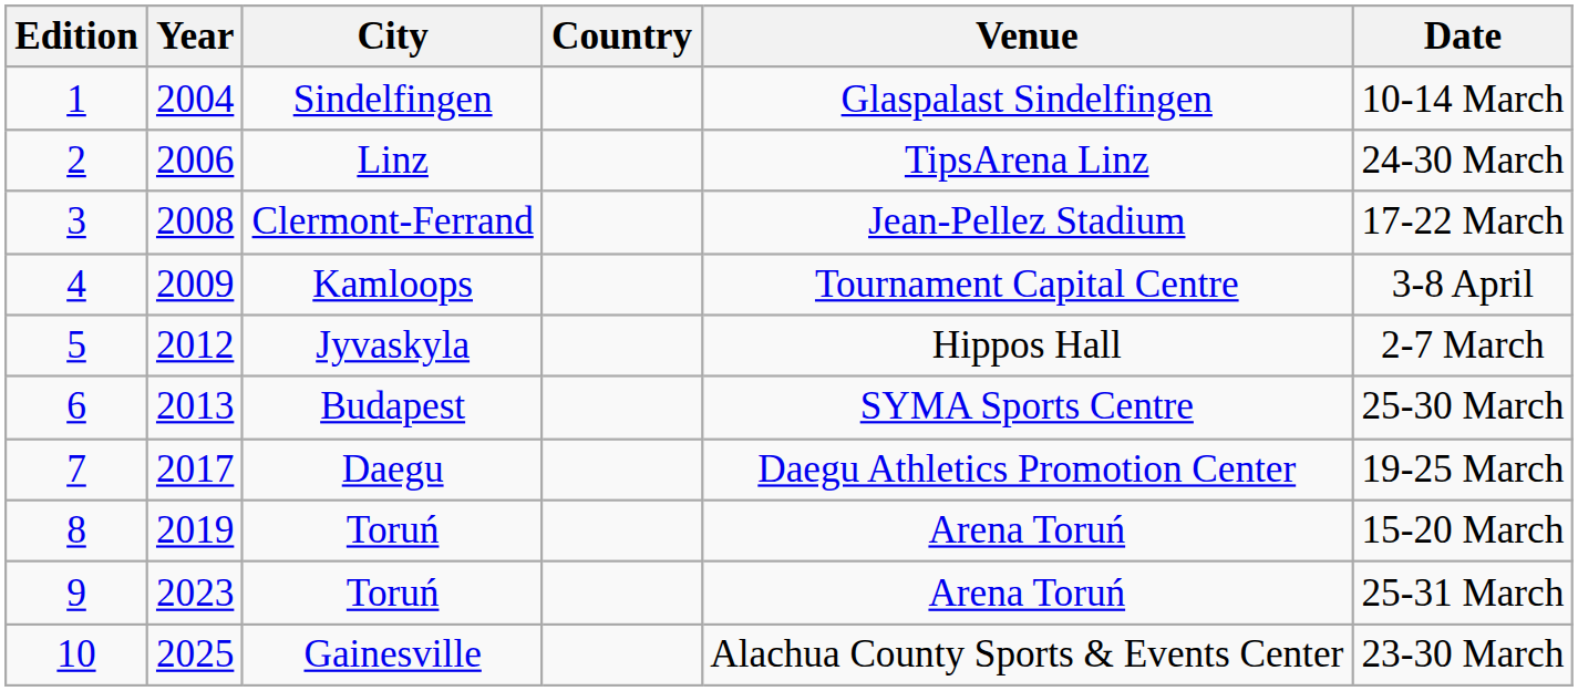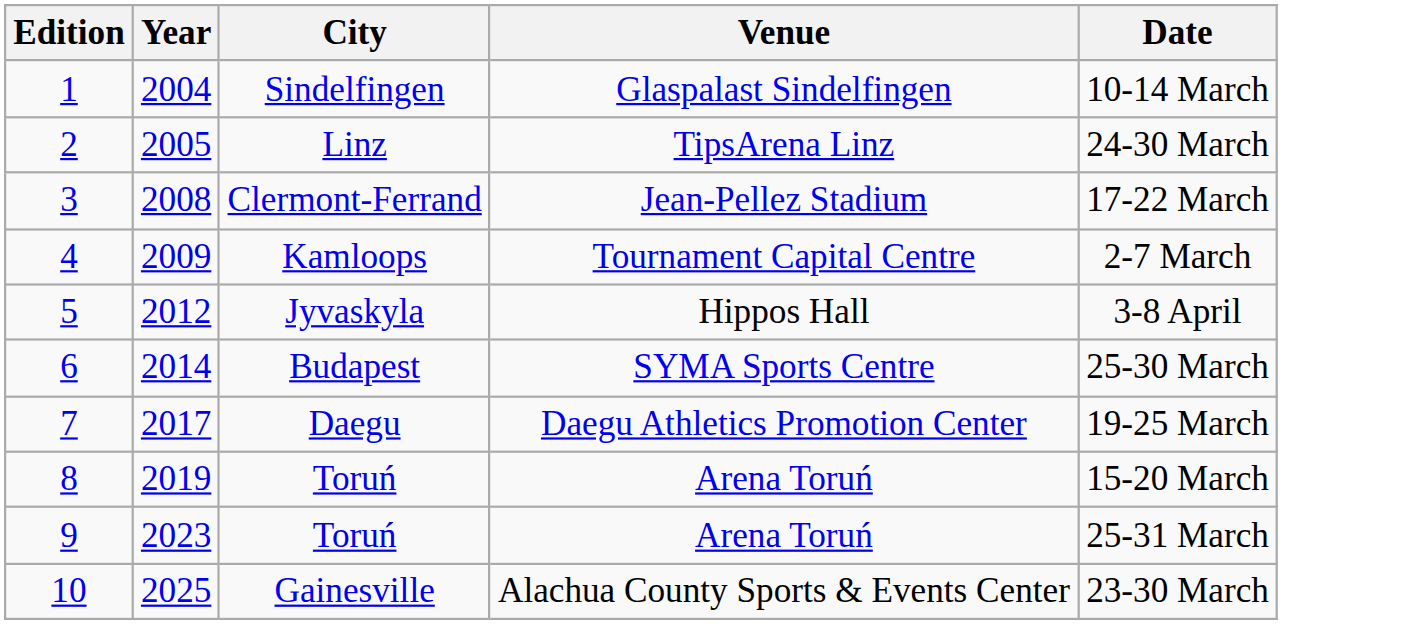- column: Country
Linz | Year: 2006 -> 2005
Kamloops | Date: 3-8 April -> 2-7 March
Jyvaskyla | Date: 2-7 March -> 3-8 April
Budapest | Year: 2013 -> 2014
